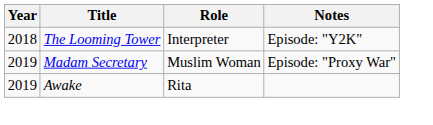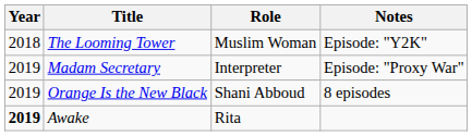The Looming Tower | Role: Interpreter -> Muslim Woman
Madam Secretary | Role: Muslim Woman -> Interpreter
+ row: 2019 | Orange Is the New Black | Shani Abboud | 8 episodes
Awake | Year: normal -> bold
